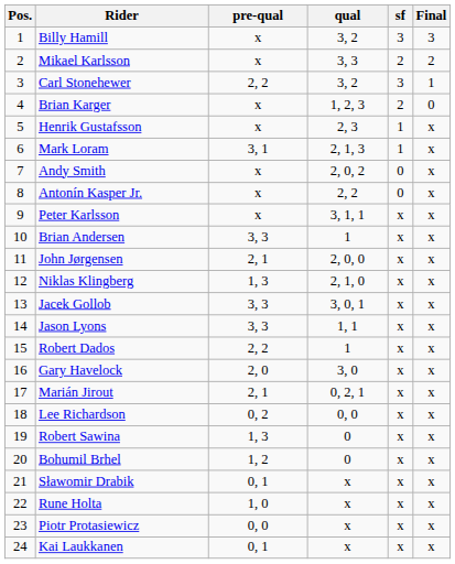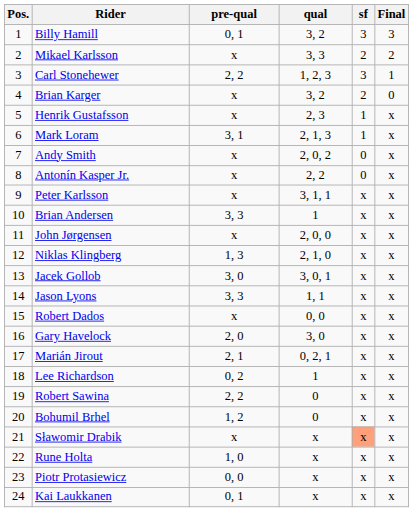Billy Hamill | pre-qual: x -> 0, 1
Carl Stonehewer | qual: 3, 2 -> 1, 2, 3
Brian Karger | qual: 1, 2, 3 -> 3, 2
John Jørgensen | pre-qual: 2, 1 -> x
Jacek Gollob | pre-qual: 3, 3 -> 3, 0
Robert Dados | pre-qual: 2, 2 -> x
Robert Dados | qual: 1 -> 0, 0
Lee Richardson | qual: 0, 0 -> 1
Robert Sawina | pre-qual: 1, 3 -> 2, 2
Sławomir Drabik | pre-qual: 0, 1 -> x
Sławomir Drabik | sf: no background -> lightsalmon background
